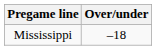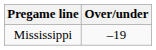Mississippi | Over/under: –18 -> –19
